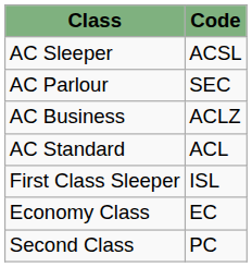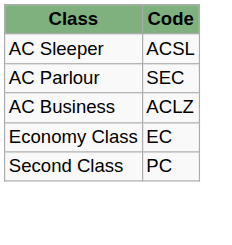- row: AC Standard | ACL
- row: First Class Sleeper | ISL
